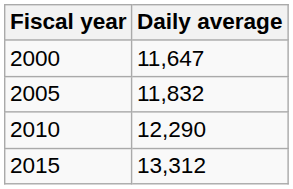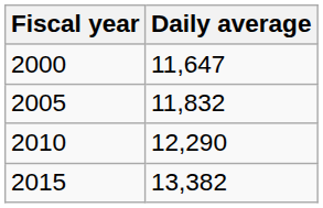2015 | Daily average: 13,312 -> 13,382
